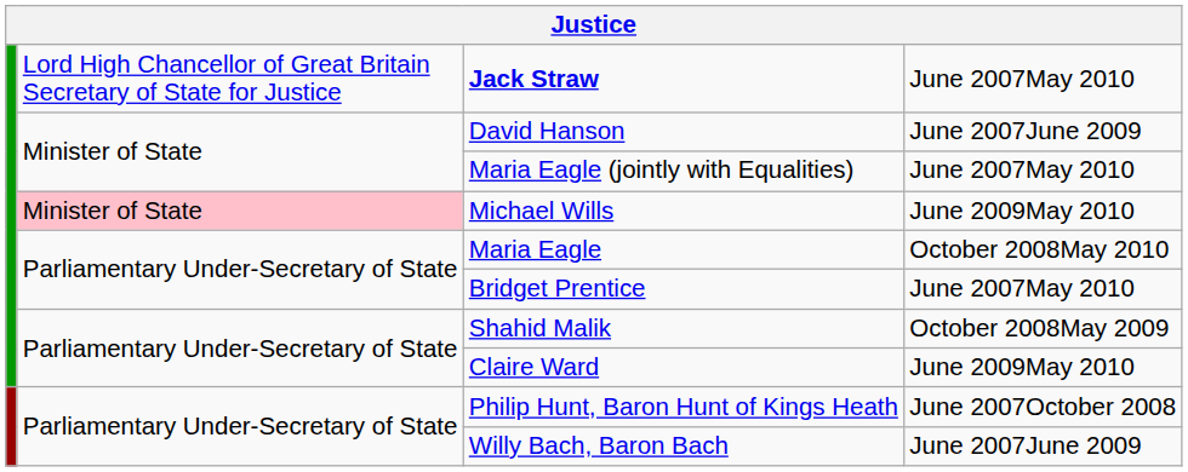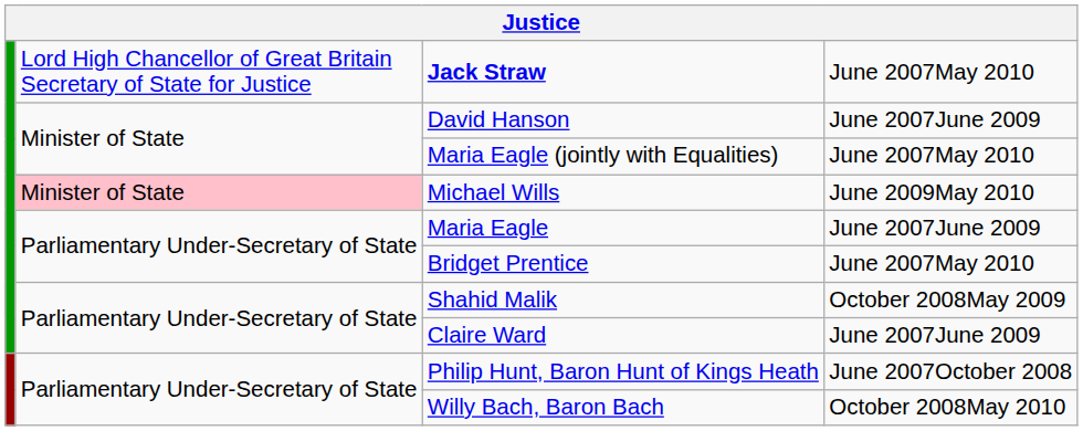Maria Eagle | column 4: October 2008May 2010 -> June 2007June 2009
Claire Ward | column 4: June 2009May 2010 -> June 2007June 2009
Willy Bach, Baron Bach | column 4: June 2007June 2009 -> October 2008May 2010
